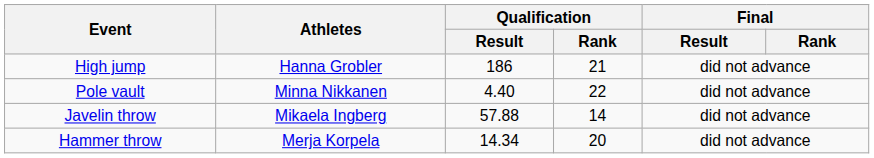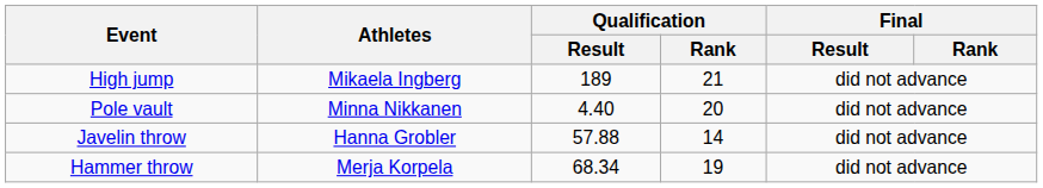High jump | Athletes: Hanna Grobler -> Mikaela Ingberg
High jump | Qualification / Result: 186 -> 189
Pole vault | Qualification / Rank: 22 -> 20
Javelin throw | Athletes: Mikaela Ingberg -> Hanna Grobler
Hammer throw | Qualification / Result: 14.34 -> 68.34
Hammer throw | Qualification / Rank: 20 -> 19
